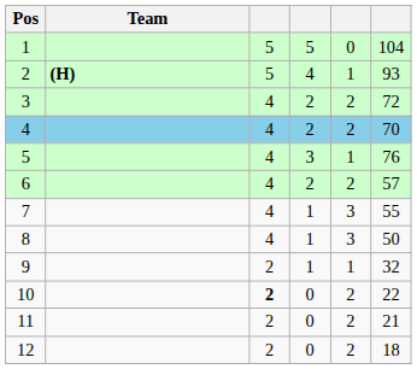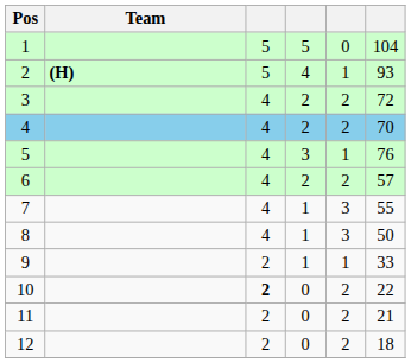9 | column 6: 32 -> 33
